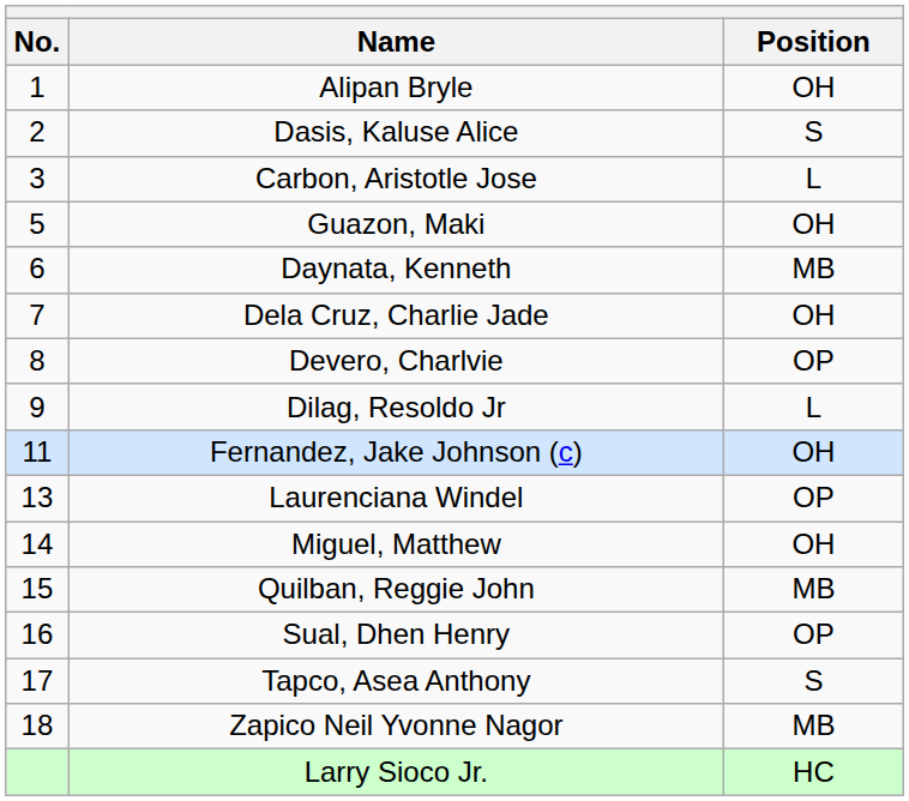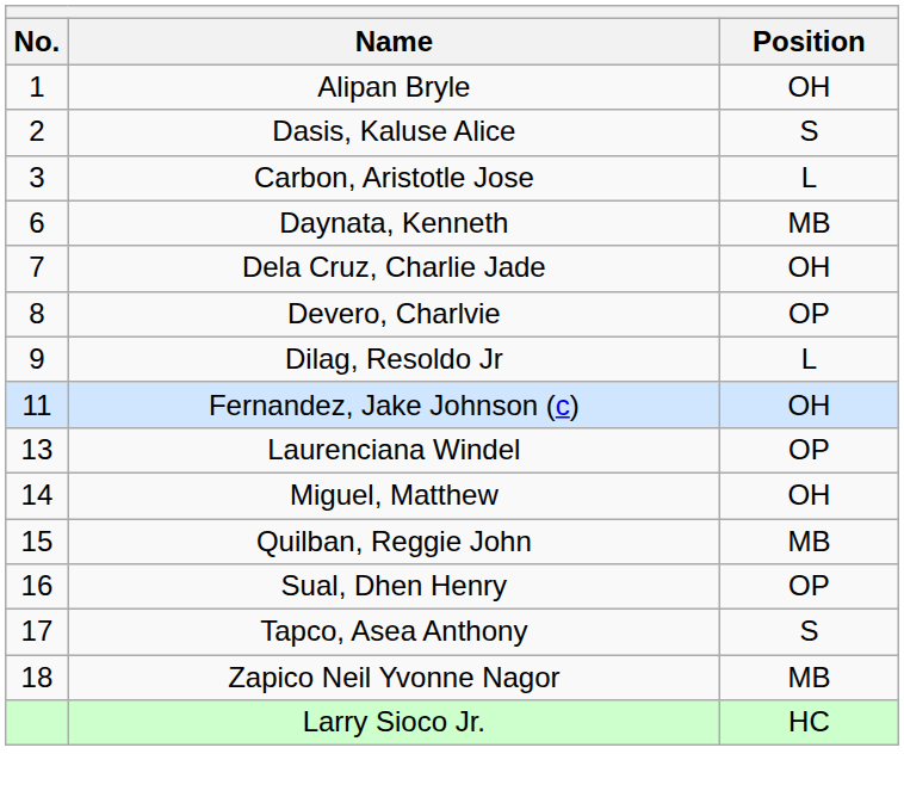- row: 5 | Guazon, Maki | OH
